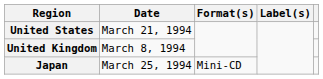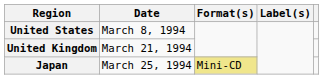United States | Date: March 21, 1994 -> March 8, 1994
United Kingdom | Date: March 8, 1994 -> March 21, 1994
Japan | Format(s): no background -> khaki background
